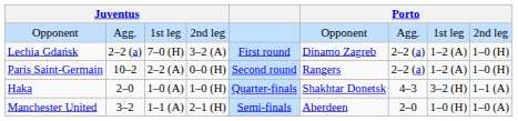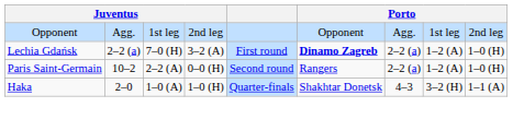Lechia Gdańsk | column 6: normal -> bold
- row: Manchester United | 3–2 | 1–1 (A) | 2–1 (H) | Semi-finals | Aberdeen | 2–0 | 1–0 (H) | 1–0 (A)
